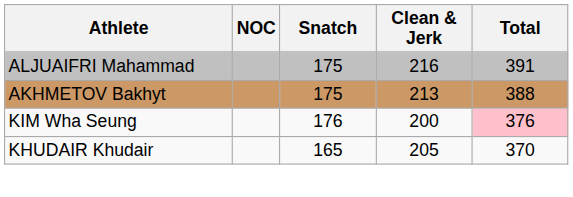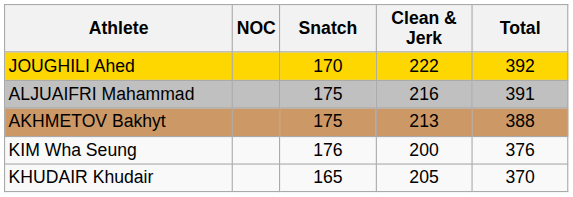+ row: JOUGHILI Ahed | 170 | 222 | 392
KIM Wha Seung | Total: pink background -> no background
